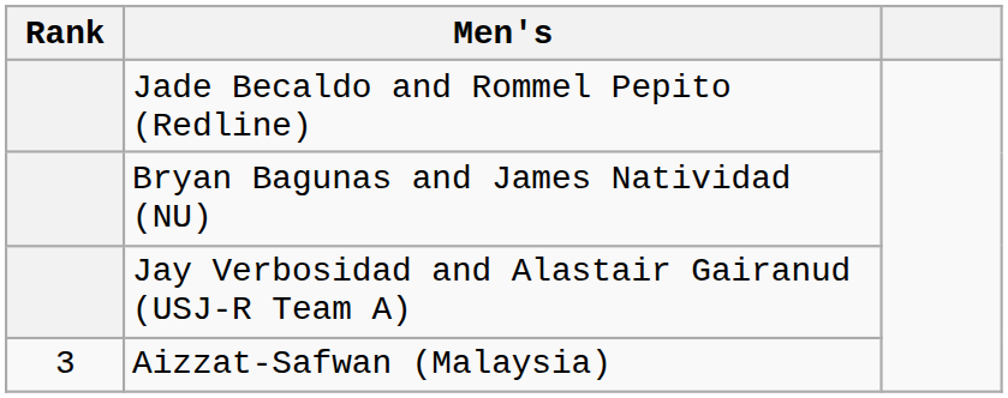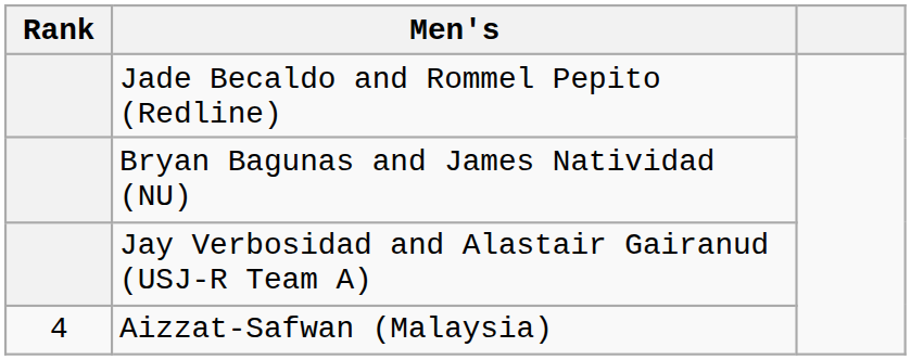Aizzat-Safwan (Malaysia) | Rank: 3 -> 4
